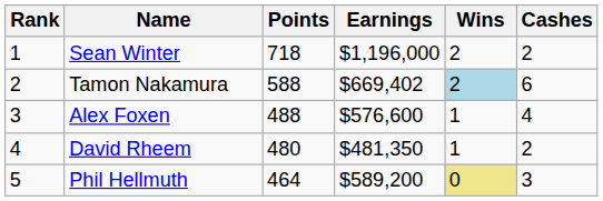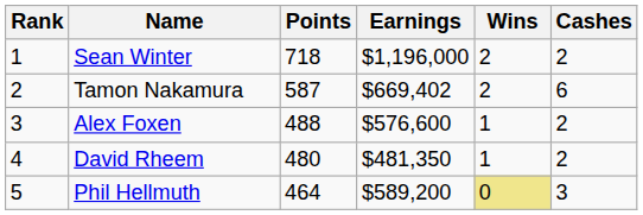Tamon Nakamura | Points: 588 -> 587
Tamon Nakamura | Wins: lightblue background -> no background
Alex Foxen | Cashes: 4 -> 2
